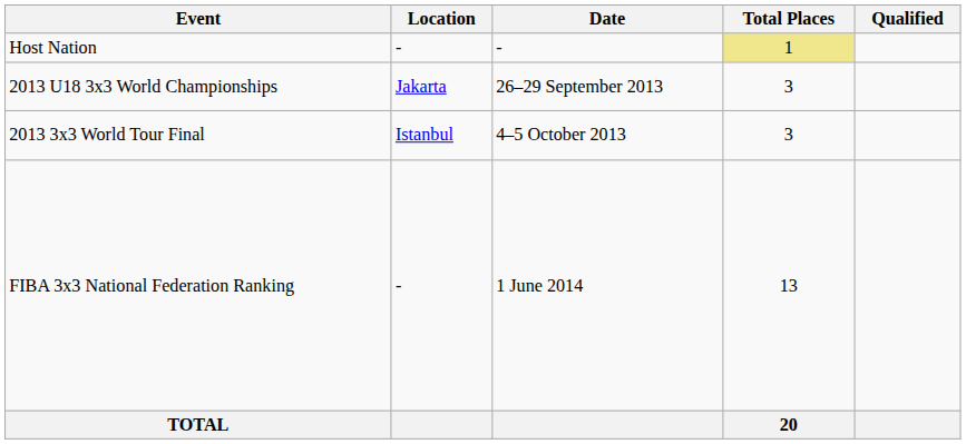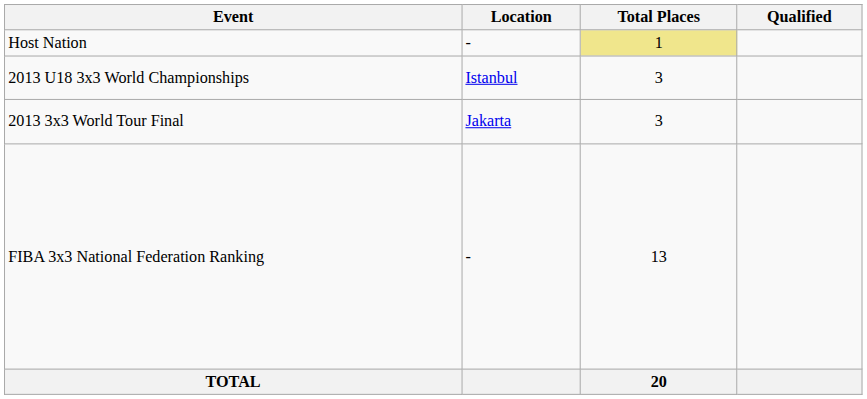- column: Date | - | 26–29 September 2013 | 4–5 October 2013 | 1 June 2014
2013 U18 3x3 World Championships | Location: Jakarta -> Istanbul
2013 3x3 World Tour Final | Location: Istanbul -> Jakarta
